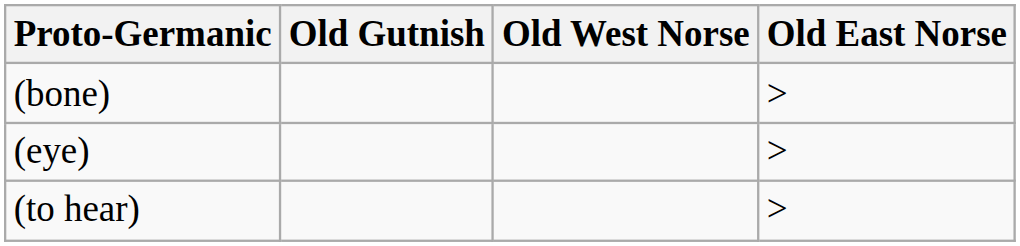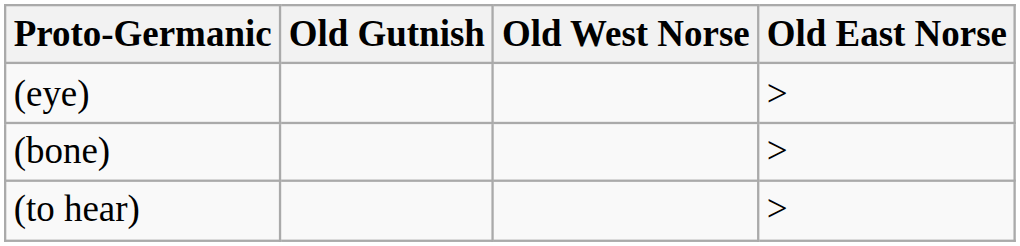rows swapped: (eye) <-> (bone)
